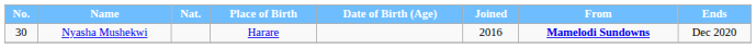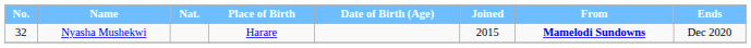Nyasha Mushekwi | No.: 30 -> 32
Nyasha Mushekwi | Joined: 2016 -> 2015
